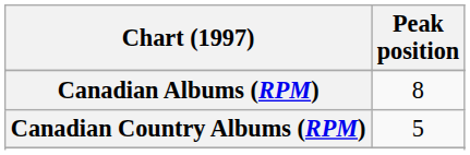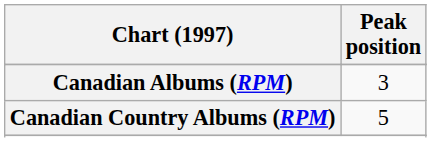Canadian Albums (RPM) | Peak position: 8 -> 3
